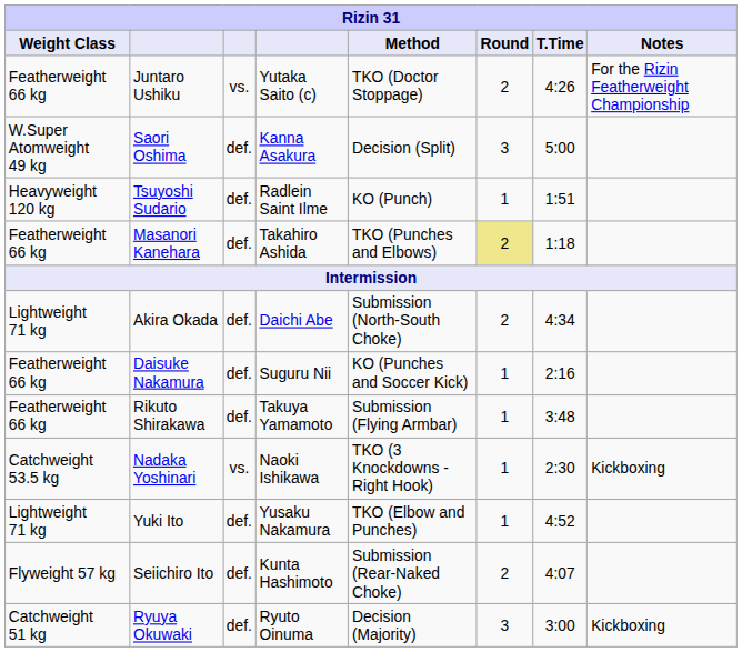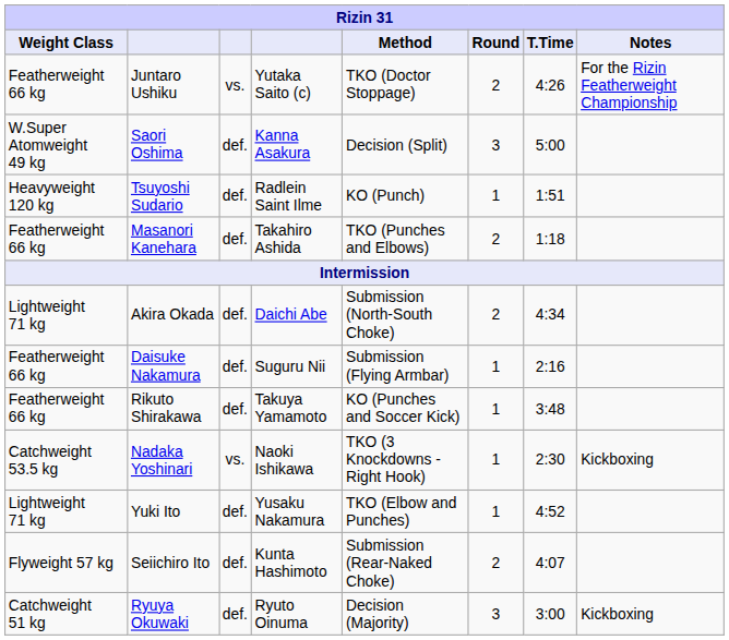Masanori Kanehara | Round: khaki background -> no background
Daisuke Nakamura | Method: KO (Punches and Soccer Kick) -> Submission (Flying Armbar)
Rikuto Shirakawa | Method: Submission (Flying Armbar) -> KO (Punches and Soccer Kick)
